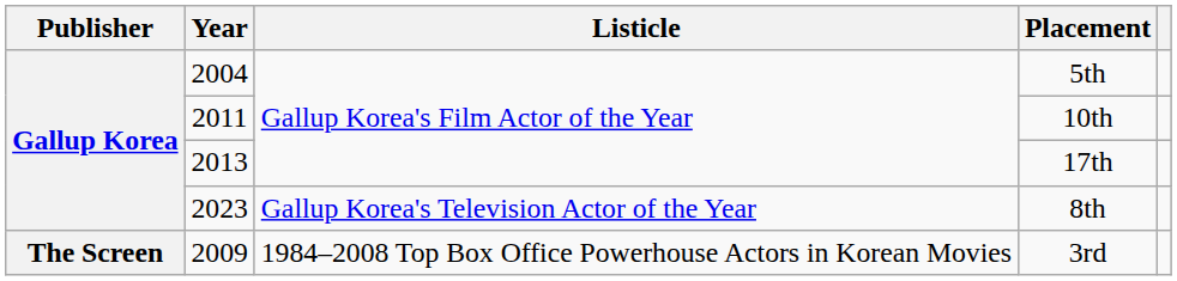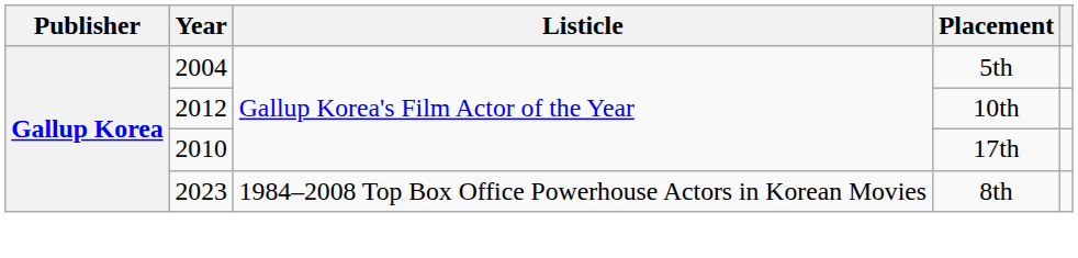10th | Year: 2011 -> 2012
17th | Year: 2013 -> 2010
8th | Listicle: Gallup Korea's Television Actor of the Year -> 1984–2008 Top Box Office Powerhouse Actors in Korean Movies
- row: The Screen | 2009 | 1984–2008 Top Box Office Powerhouse Actors in Korean Movies | 3rd
